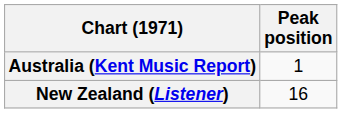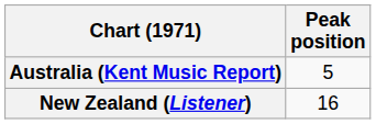Australia (Kent Music Report) | Peak position: 1 -> 5
